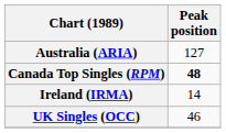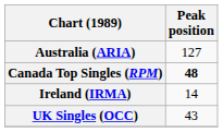UK Singles (OCC) | Peak position: 46 -> 43
